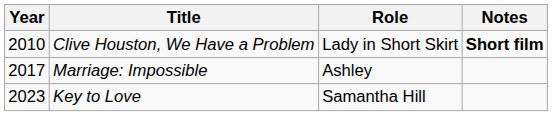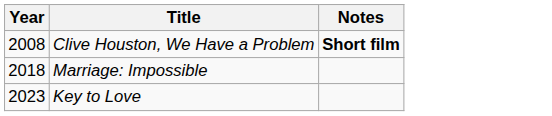- column: Role | Lady in Short Skirt | Ashley | Samantha Hill
Clive Houston, We Have a Problem | Year: 2010 -> 2008
Marriage: Impossible | Year: 2017 -> 2018
